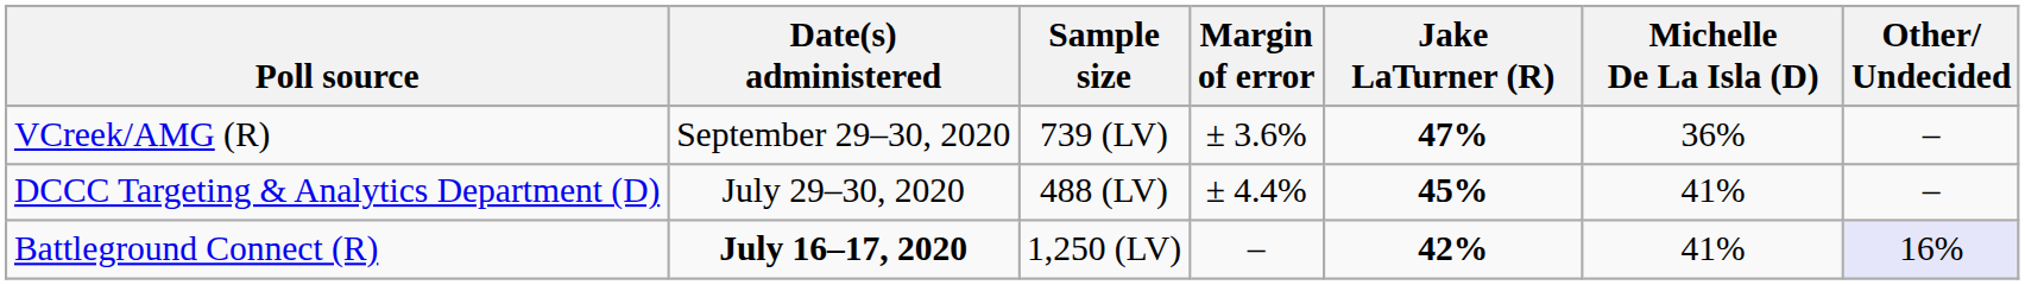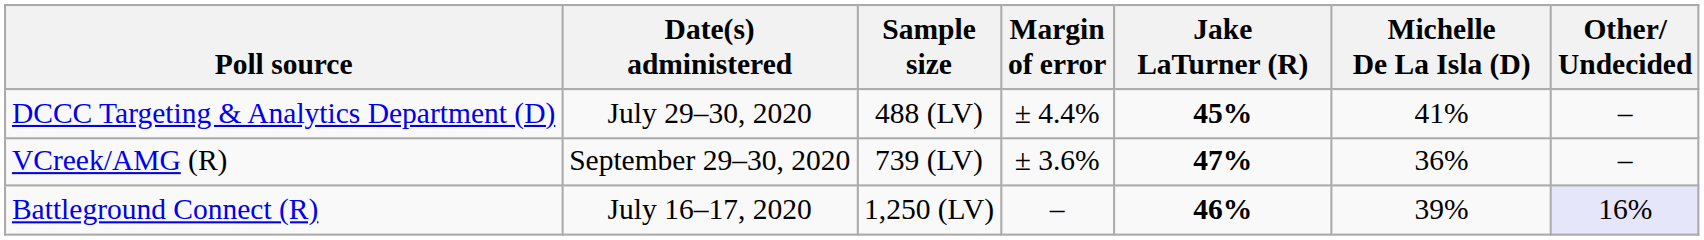rows swapped: VCreek/AMG (R) <-> DCCC Targeting & Analytics Department (D)
Battleground Connect (R) | Date(s) administered: bold -> normal
Battleground Connect (R) | Jake LaTurner (R): 42% -> 46%
Battleground Connect (R) | Michelle De La Isla (D): 41% -> 39%
